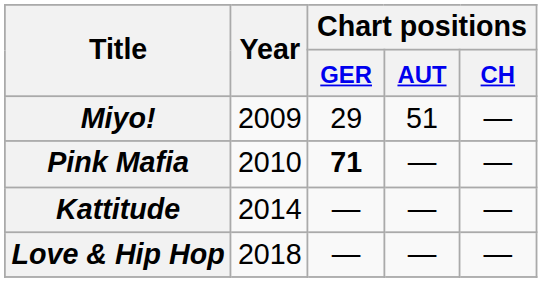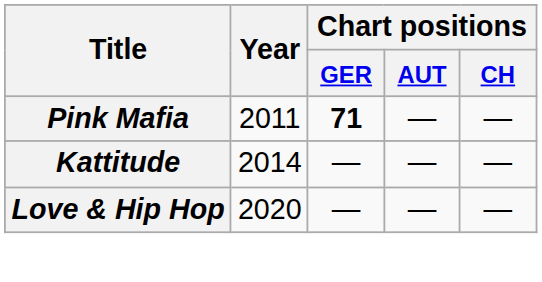- row: Miyo! | 2009 | 29 | 51 | —
Pink Mafia | Year: 2010 -> 2011
Love & Hip Hop | Year: 2018 -> 2020
